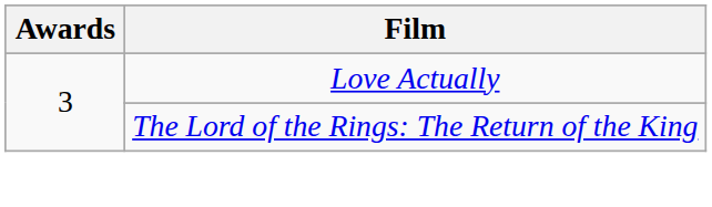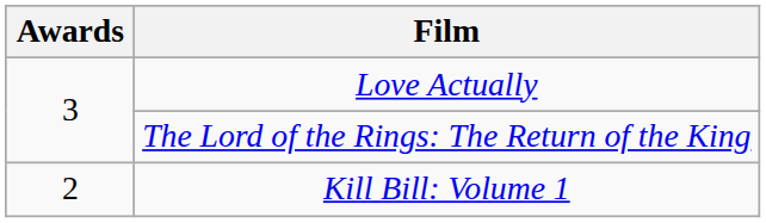+ row: 2 | Kill Bill: Volume 1
